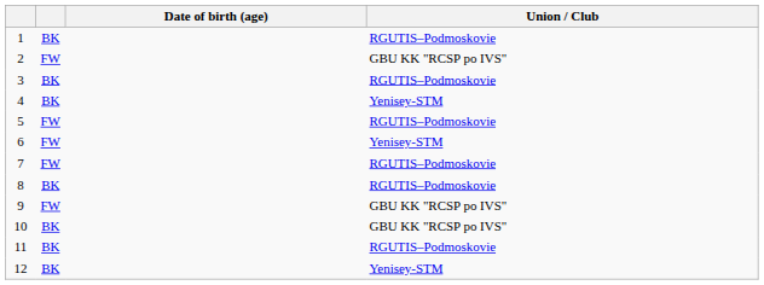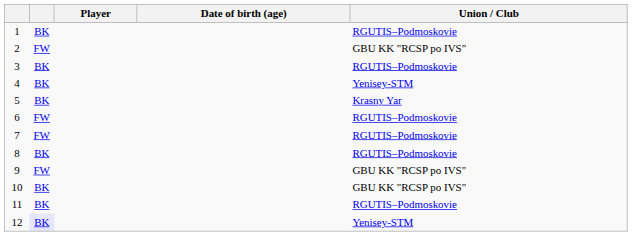+ column: Player
5 | column 2: FW -> BK
5 | Union / Club: RGUTIS–Podmoskovie -> Krasny Yar
6 | Union / Club: Yenisey-STM -> RGUTIS–Podmoskovie
12 | column 2: no background -> lavender background
